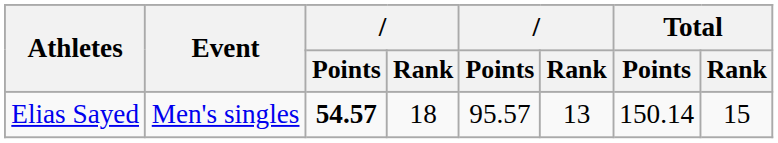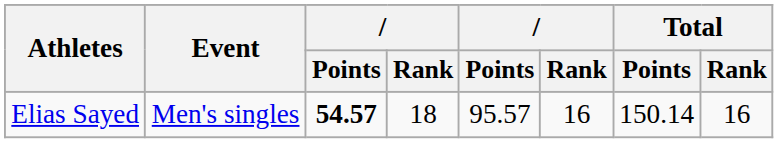Elias Sayed | column 6: 13 -> 16
Elias Sayed | Total / Rank: 15 -> 16
